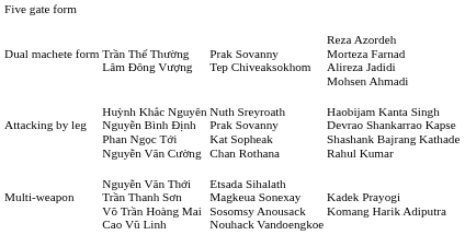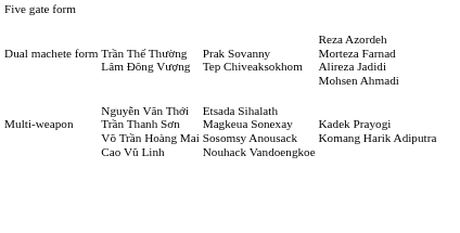- row: Attacking by leg | Huỳnh Khắc Nguyên Nguyễn Bình Định Phan Ngọc Tới Nguyễn Văn Cường | Nuth Sreyroath Prak Sovanny Kat Sopheak Chan Rothana | Haobijam Kanta Singh Devrao Shankarrao Kapse Shashank Bajrang Kathade Rahul Kumar
